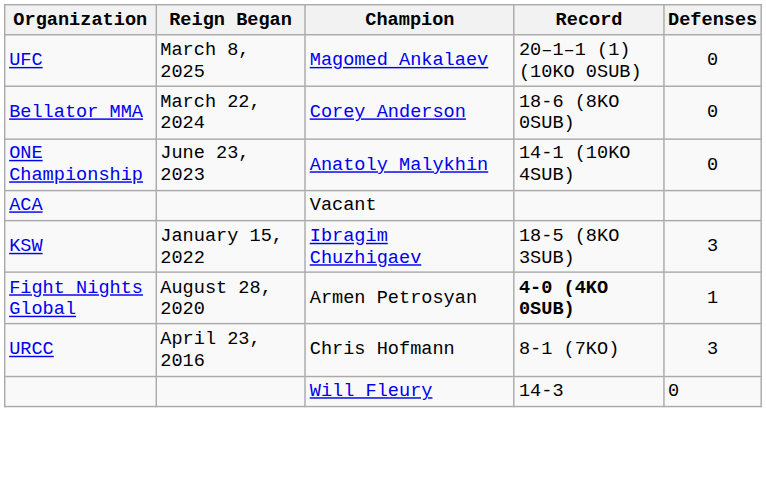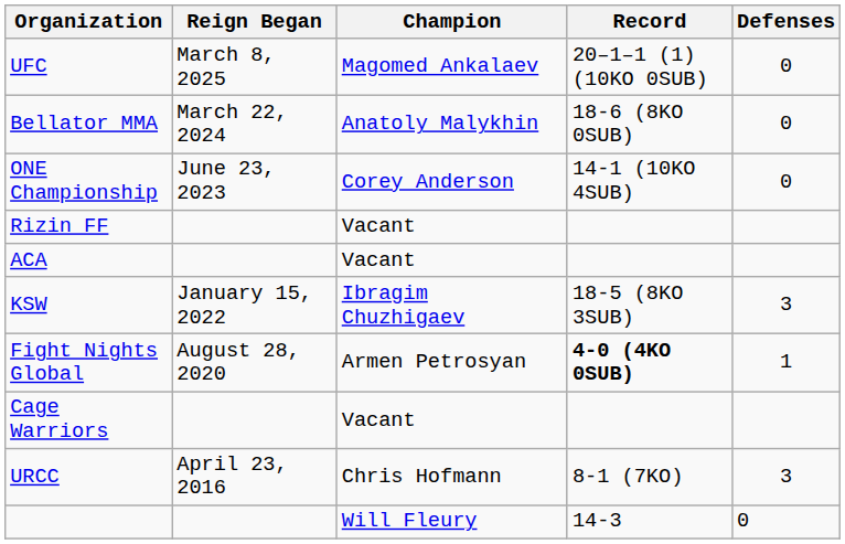Bellator MMA | Champion: Corey Anderson -> Anatoly Malykhin
ONE Championship | Champion: Anatoly Malykhin -> Corey Anderson
+ row: Rizin FF | Vacant
+ row: Cage Warriors | Vacant
